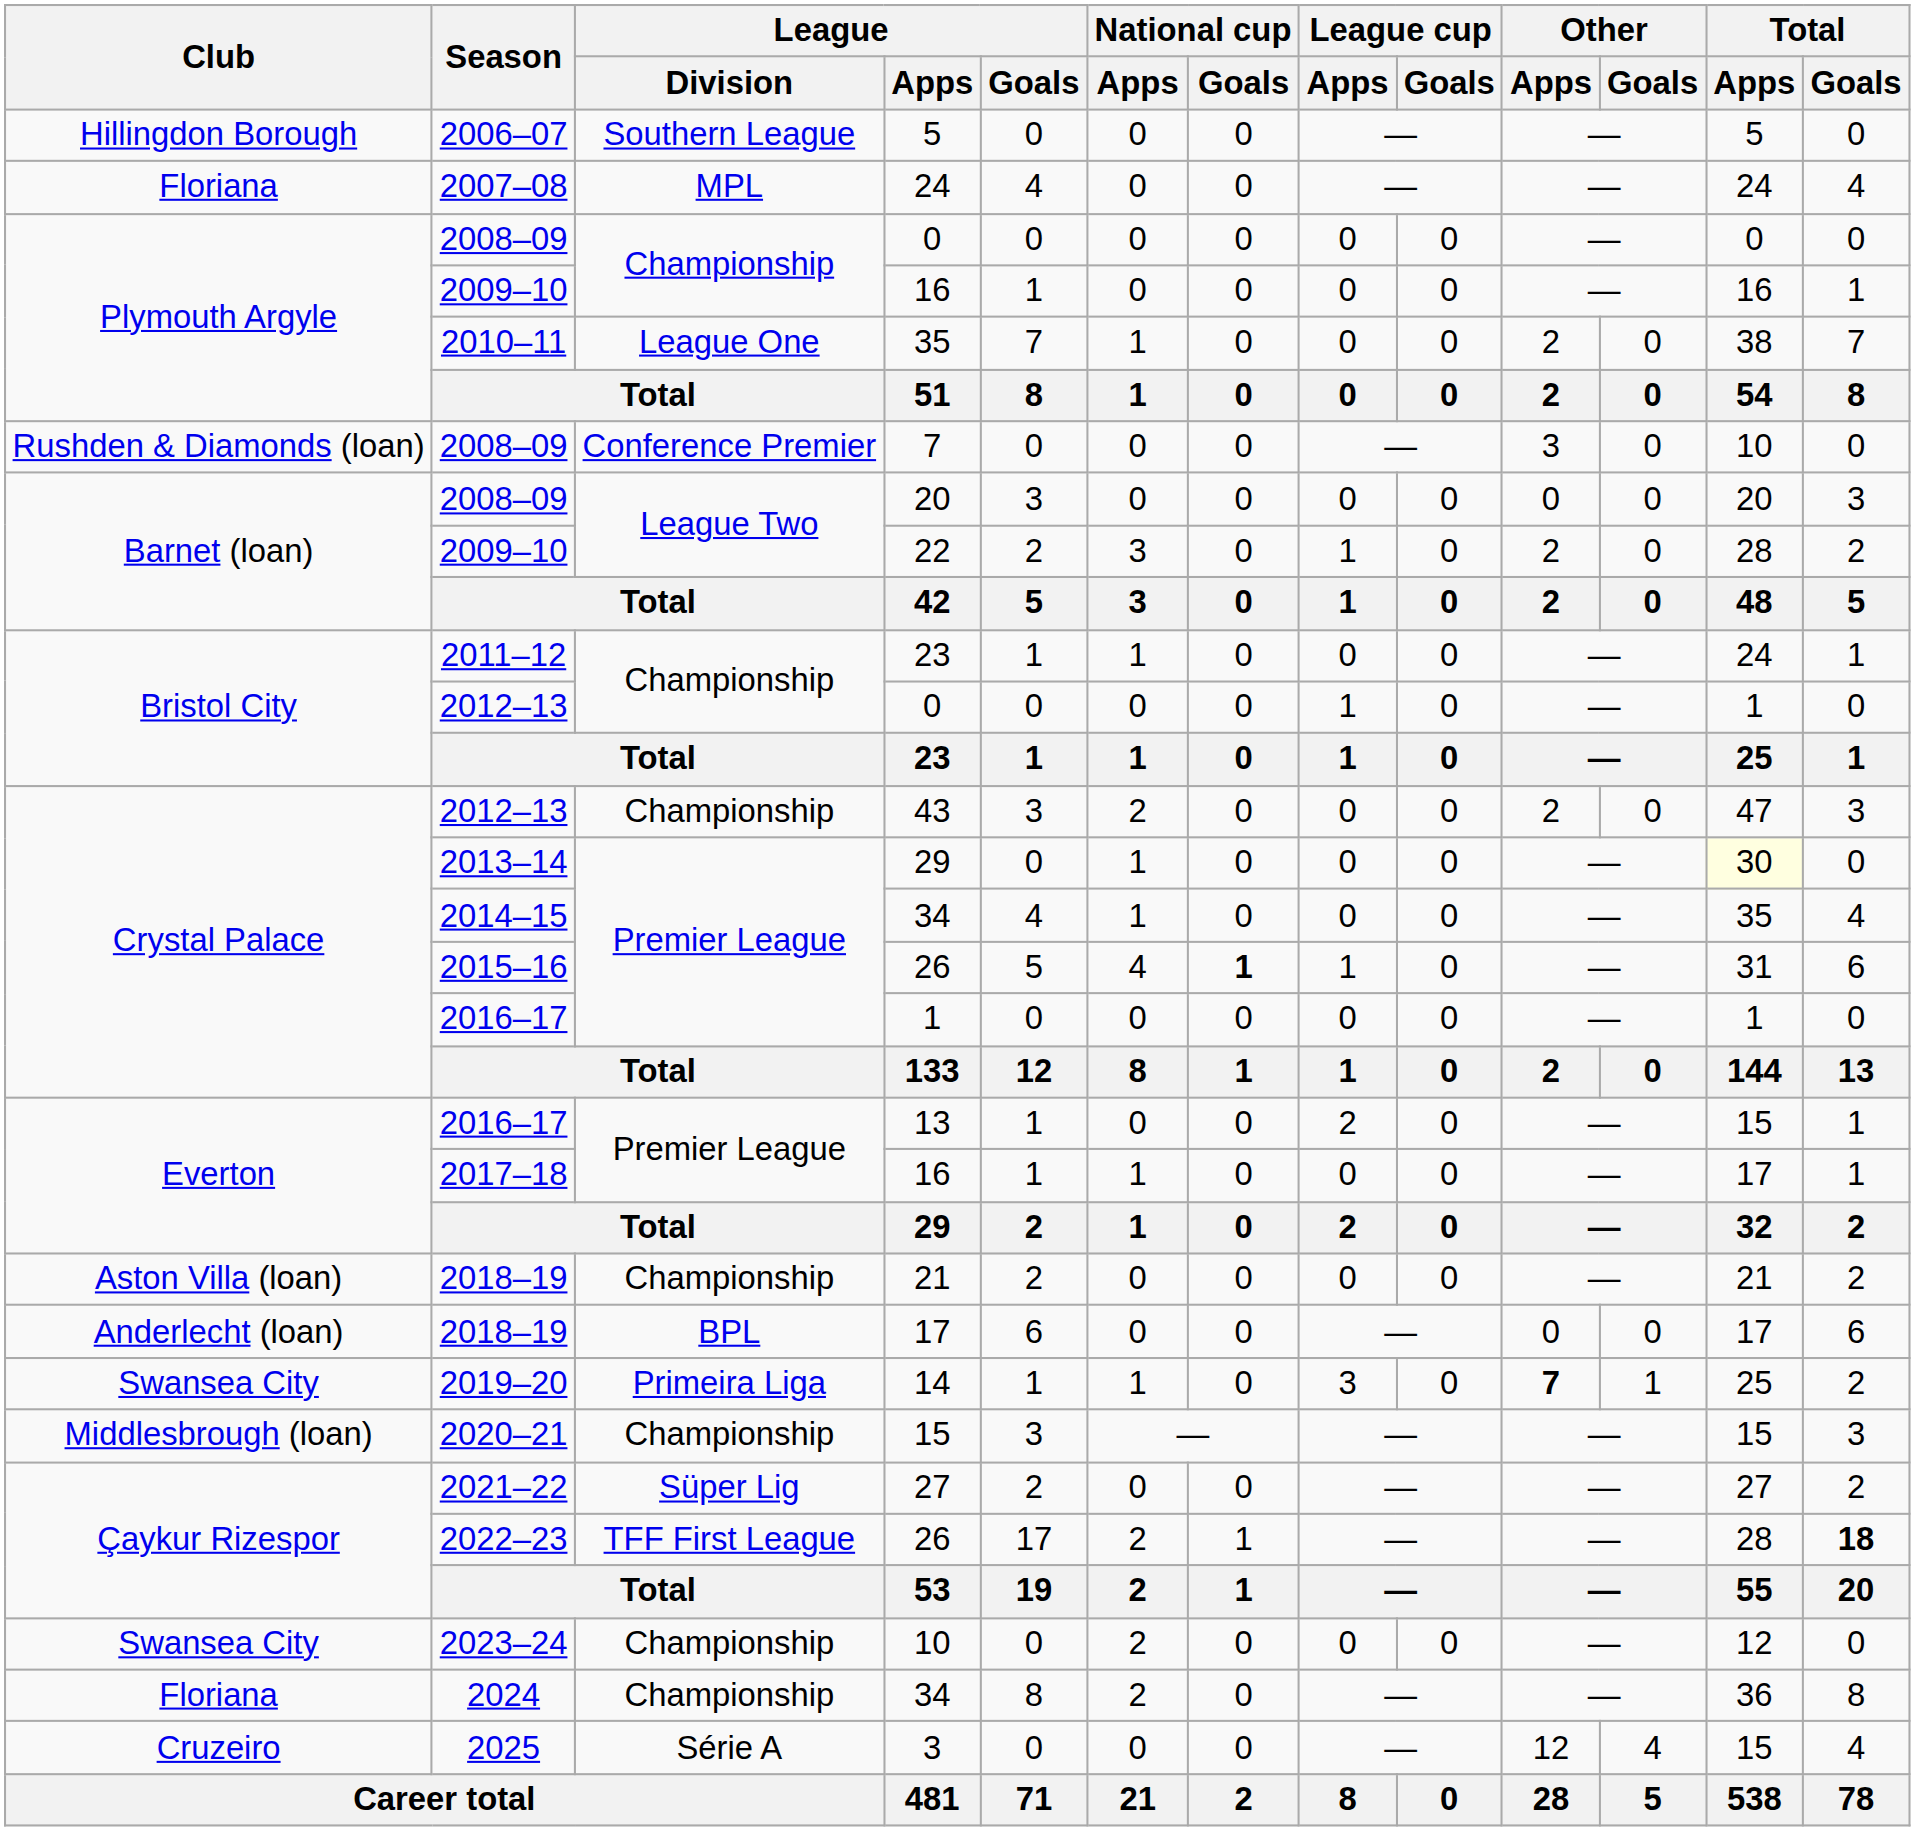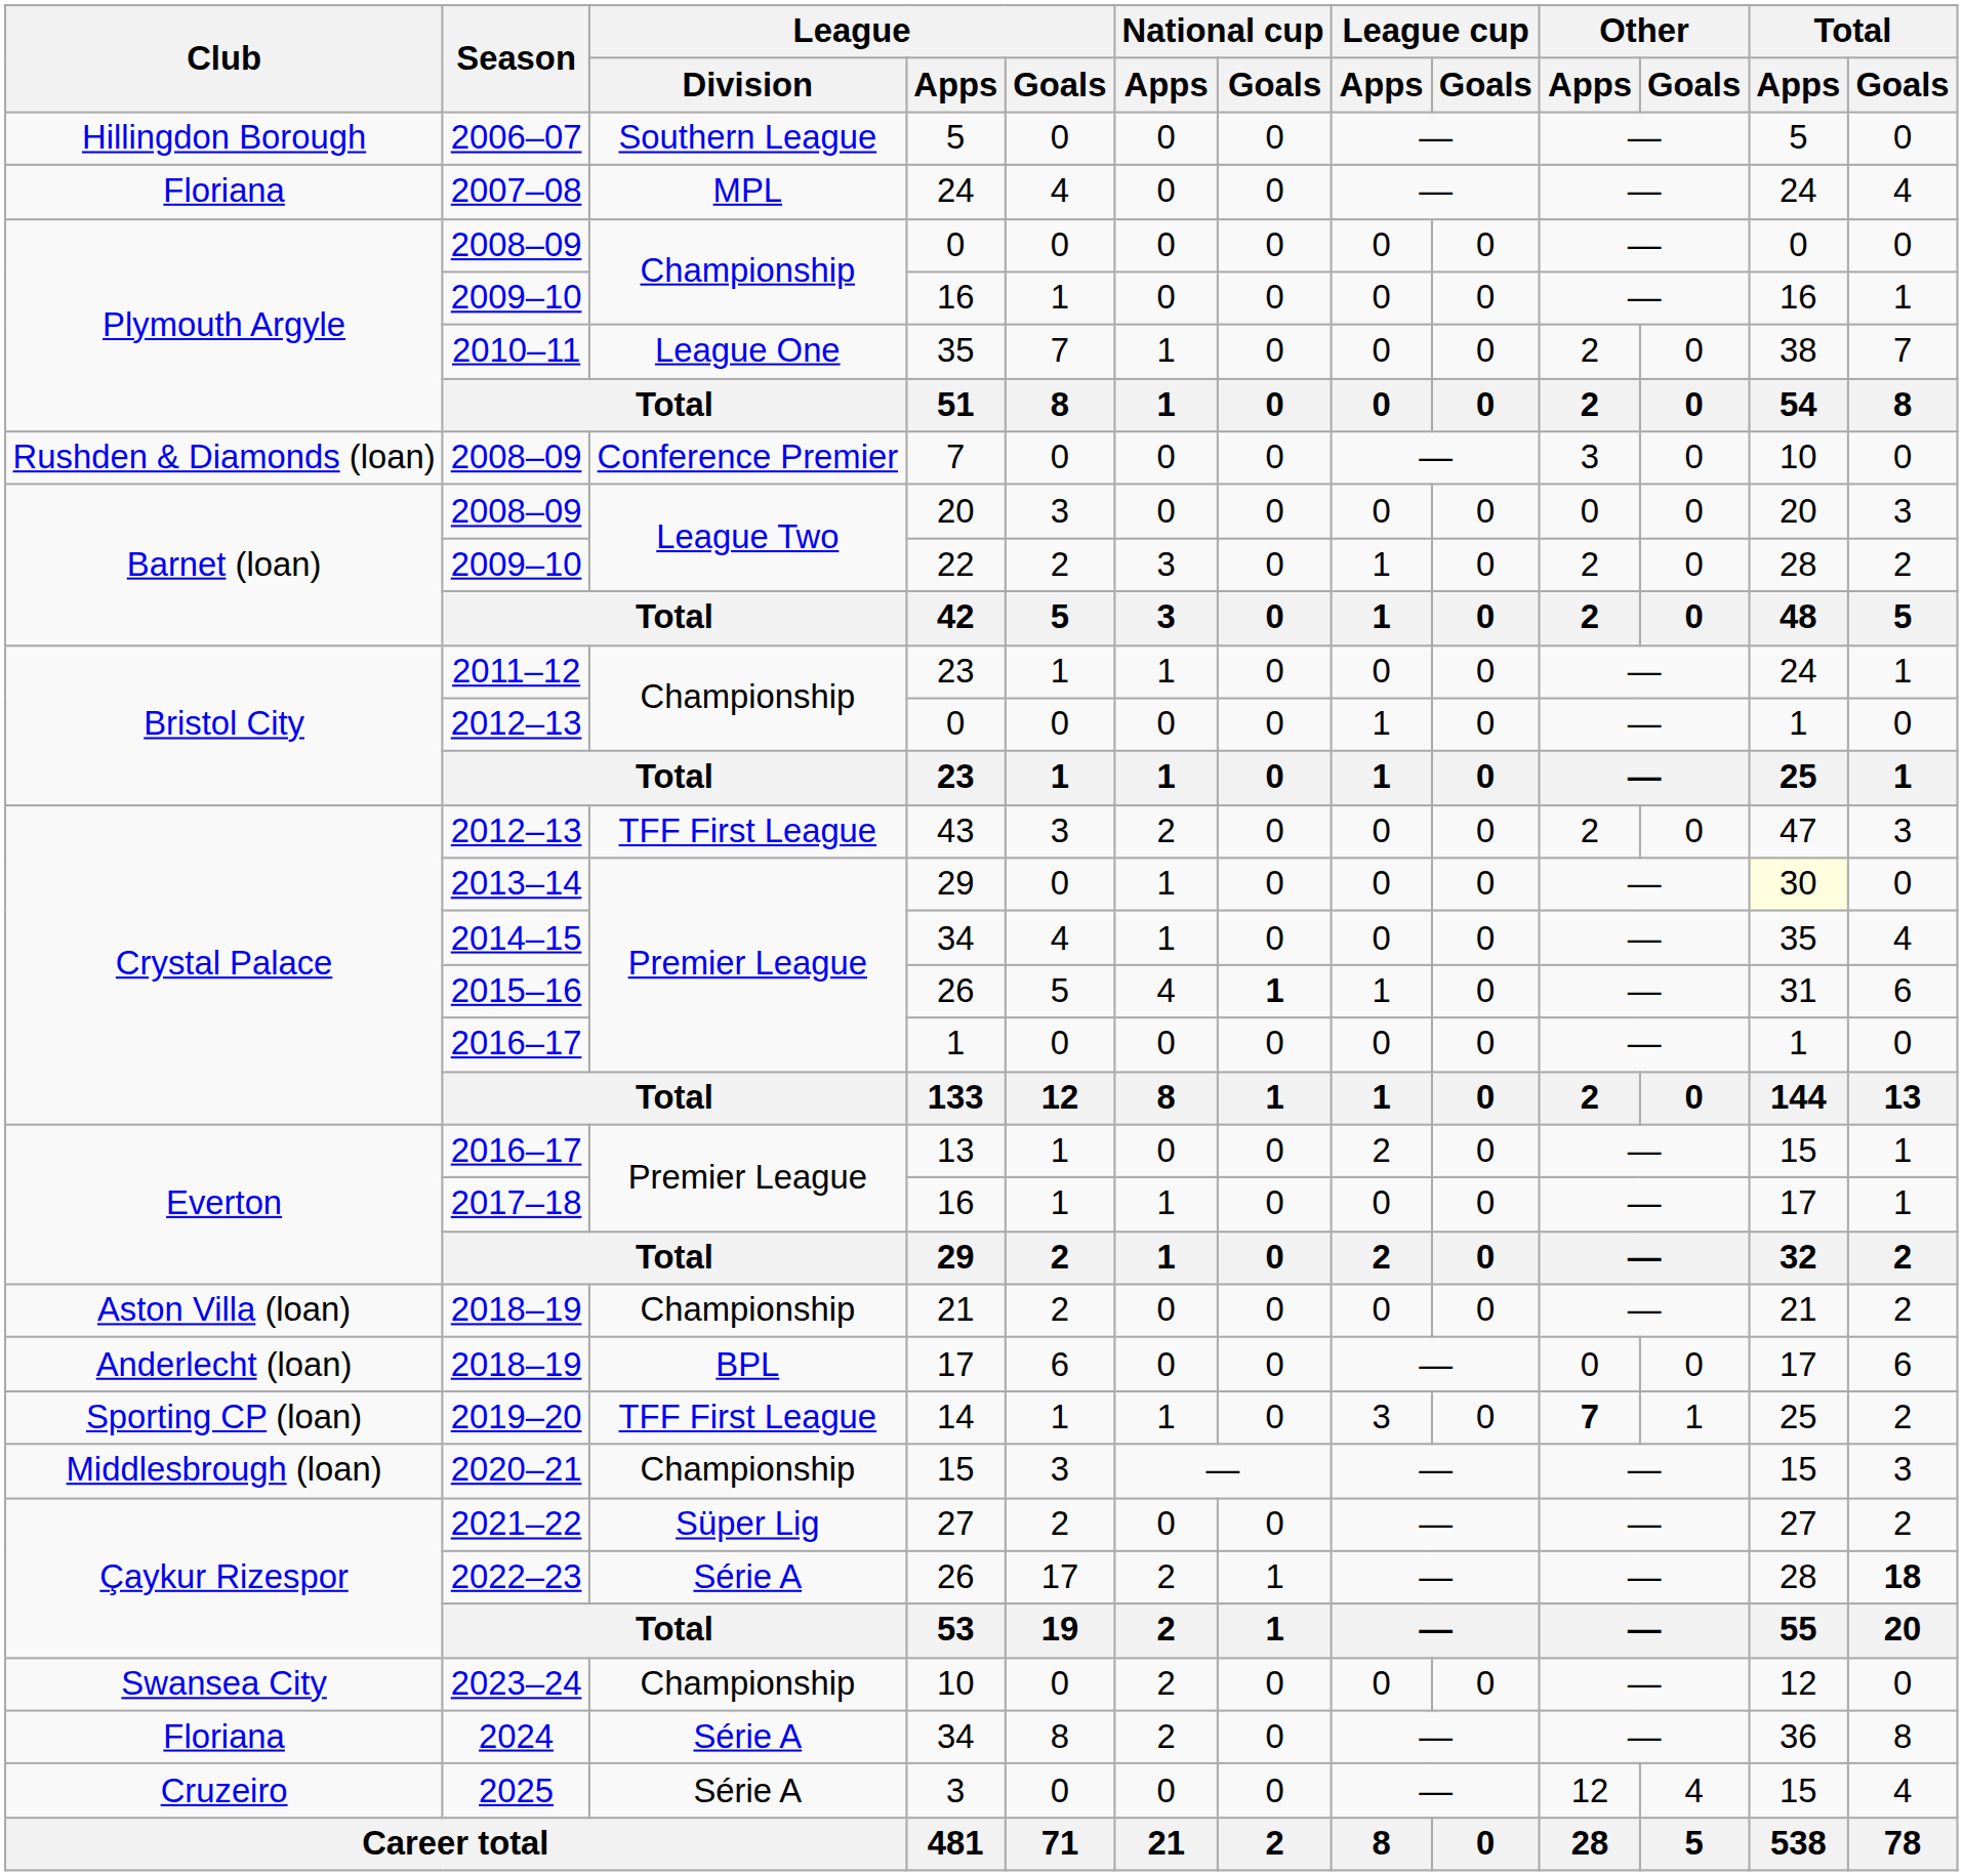43 | League / Division: Championship -> TFF First League
14 | Club: Swansea City -> Sporting CP (loan)
14 | League / Division: Primeira Liga -> TFF First League
2022–23 / 26 | League / Division: TFF First League -> Série A
2024 / 34 | League / Division: Championship -> Série A
